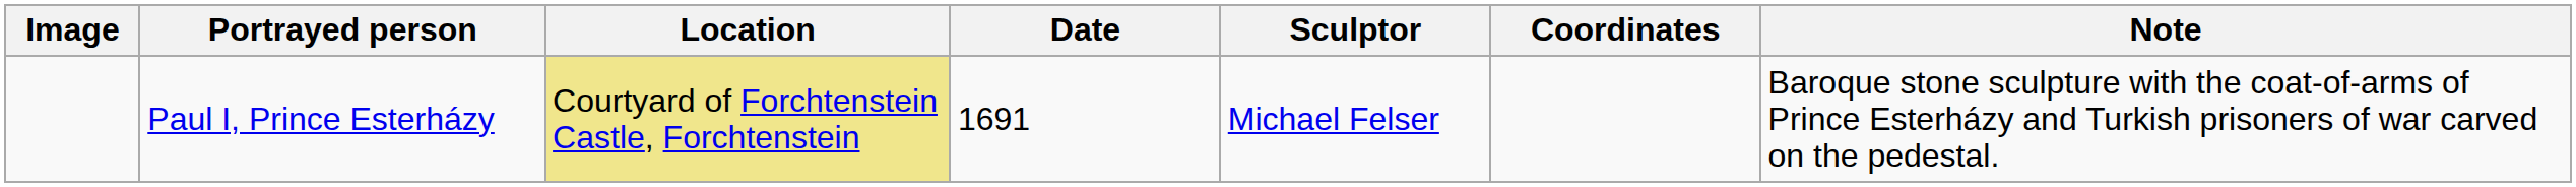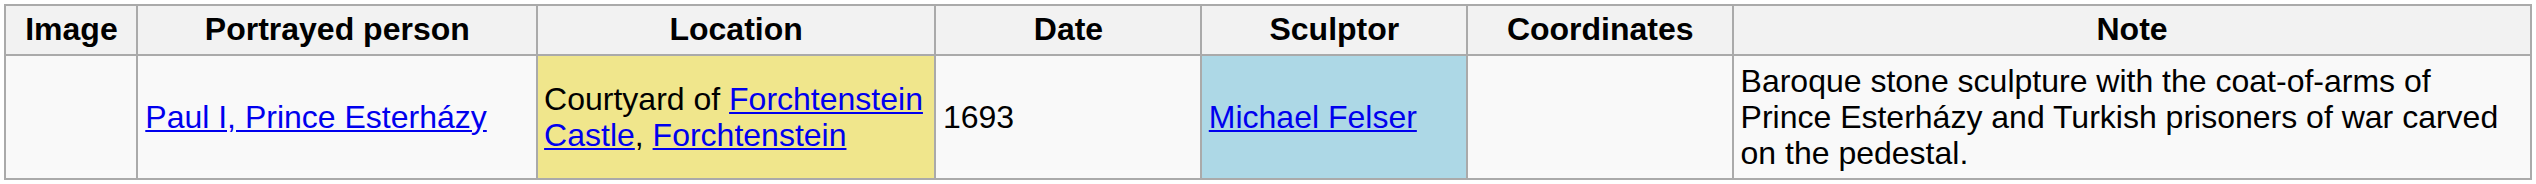Paul I, Prince Esterházy | Date: 1691 -> 1693
Paul I, Prince Esterházy | Sculptor: no background -> lightblue background
